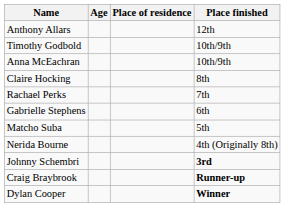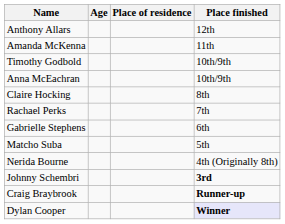+ row: Amanda McKenna | 11th
Dylan Cooper | Place finished: no background -> lavender background
